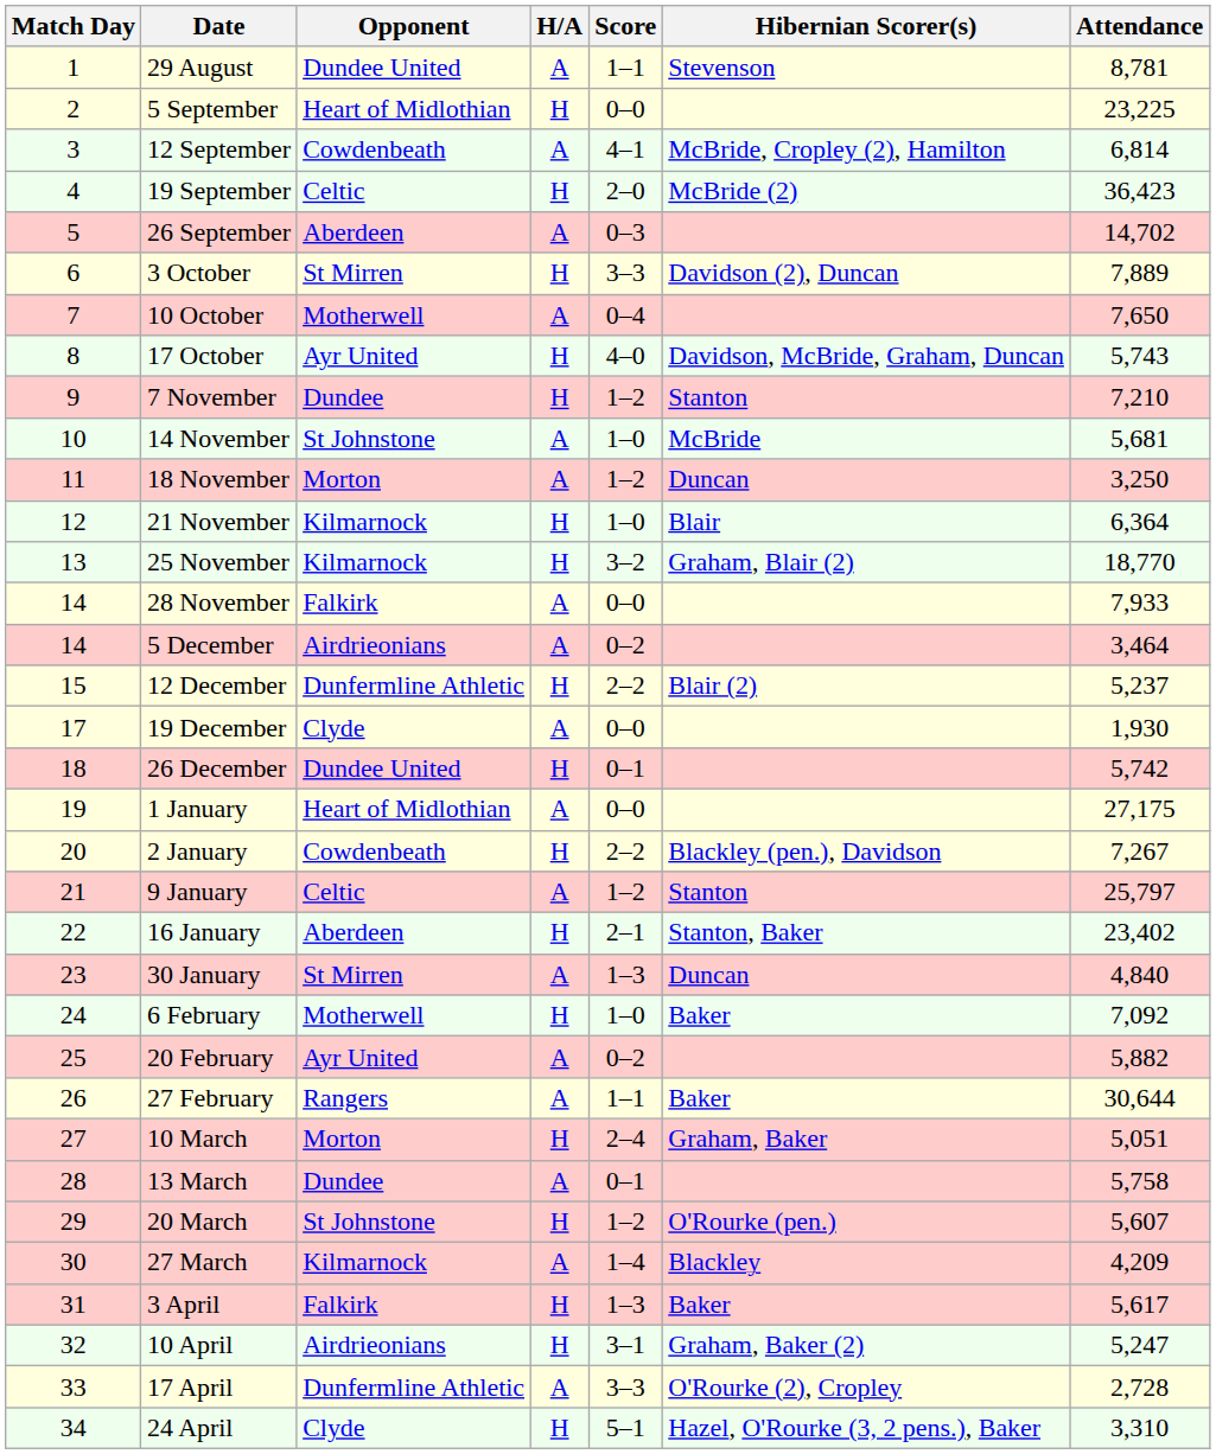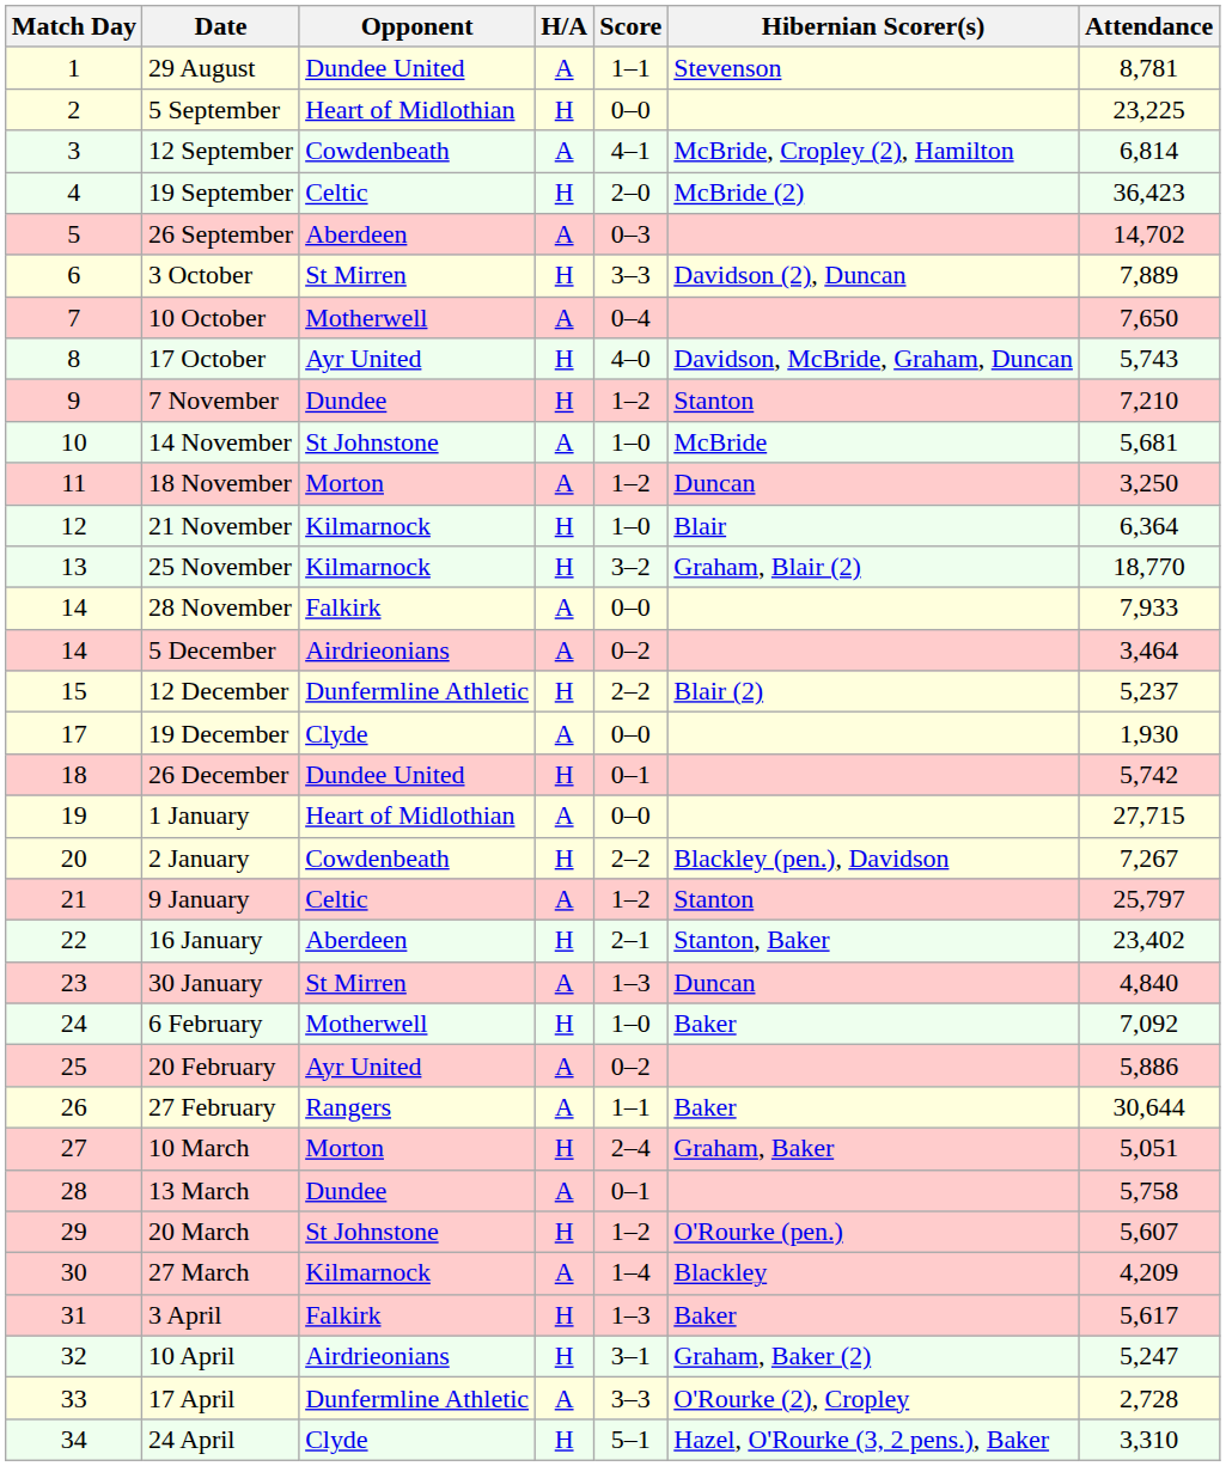1 January | Attendance: 27,175 -> 27,715
20 February | Attendance: 5,882 -> 5,886
